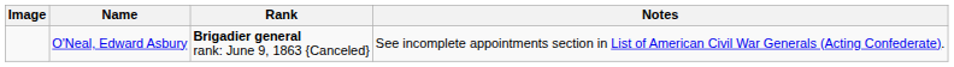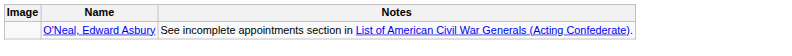- column: Rank | Brigadier general rank: June 9, 1863 {Canceled}
